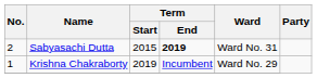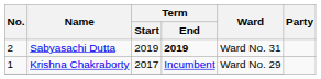Sabyasachi Dutta | Term / Start: 2015 -> 2019
Krishna Chakraborty | Term / Start: 2019 -> 2017
